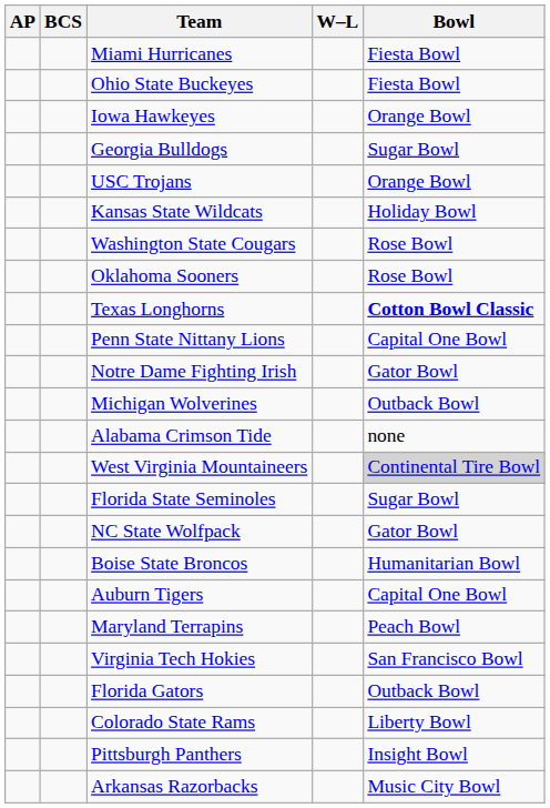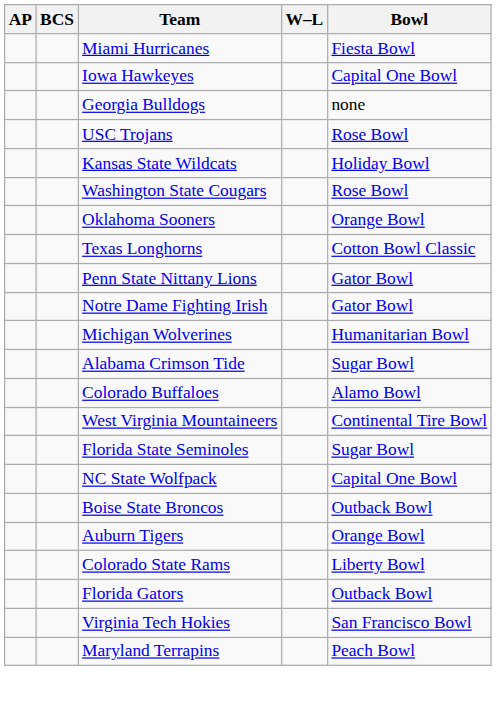- row: Ohio State Buckeyes | Fiesta Bowl
Iowa Hawkeyes | Bowl: Orange Bowl -> Capital One Bowl
Georgia Bulldogs | Bowl: Sugar Bowl -> none
USC Trojans | Bowl: Orange Bowl -> Rose Bowl
Oklahoma Sooners | Bowl: Rose Bowl -> Orange Bowl
Texas Longhorns | Bowl: bold -> normal
Penn State Nittany Lions | Bowl: Capital One Bowl -> Gator Bowl
Michigan Wolverines | Bowl: Outback Bowl -> Humanitarian Bowl
Alabama Crimson Tide | Bowl: none -> Sugar Bowl
+ row: Colorado Buffaloes | Alamo Bowl
West Virginia Mountaineers | Bowl: lightgrey background -> no background
NC State Wolfpack | Bowl: Gator Bowl -> Capital One Bowl
Boise State Broncos | Bowl: Humanitarian Bowl -> Outback Bowl
Auburn Tigers | Bowl: Capital One Bowl -> Orange Bowl
rows swapped: Maryland Terrapins <-> Colorado State Rams
rows swapped: Virginia Tech Hokies <-> Florida Gators
- row: Pittsburgh Panthers | Insight Bowl
- row: Arkansas Razorbacks | Music City Bowl
